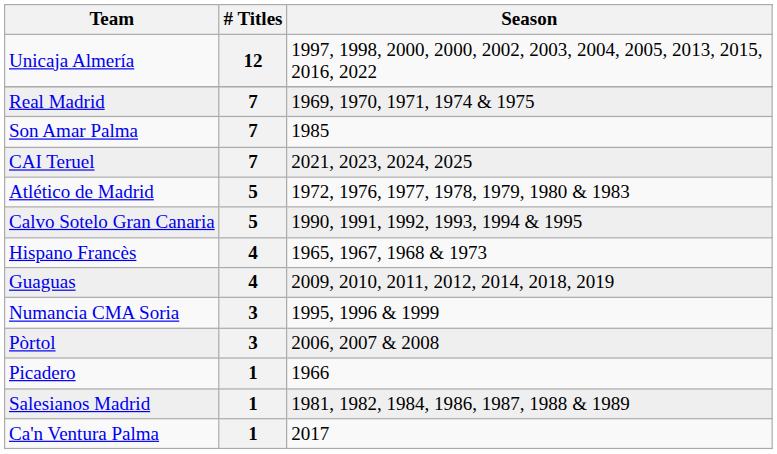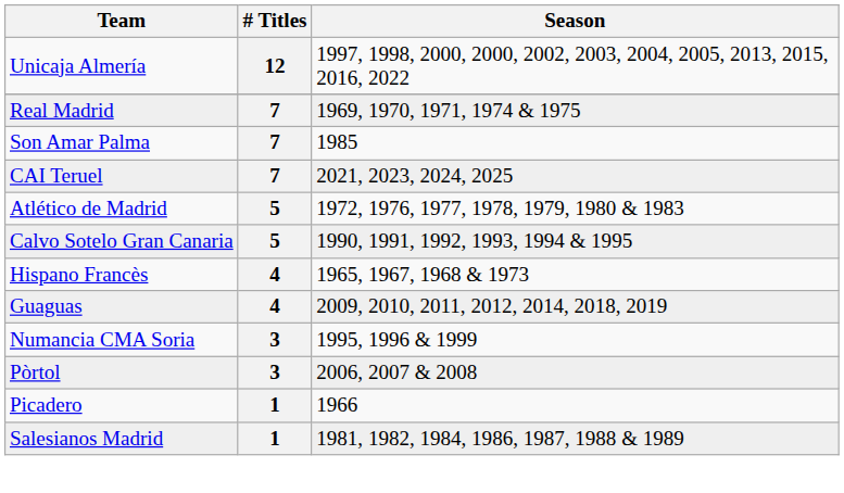- row: Ca'n Ventura Palma | 1 | 2017
